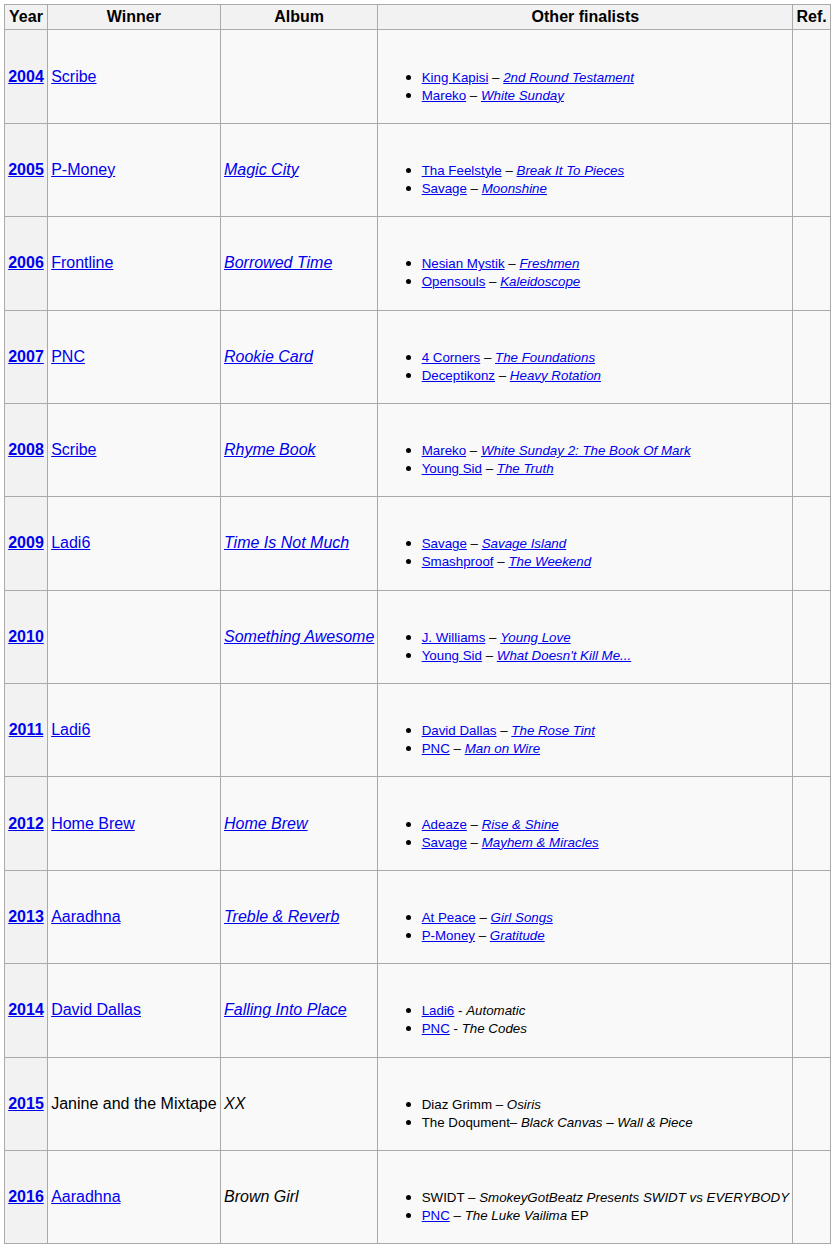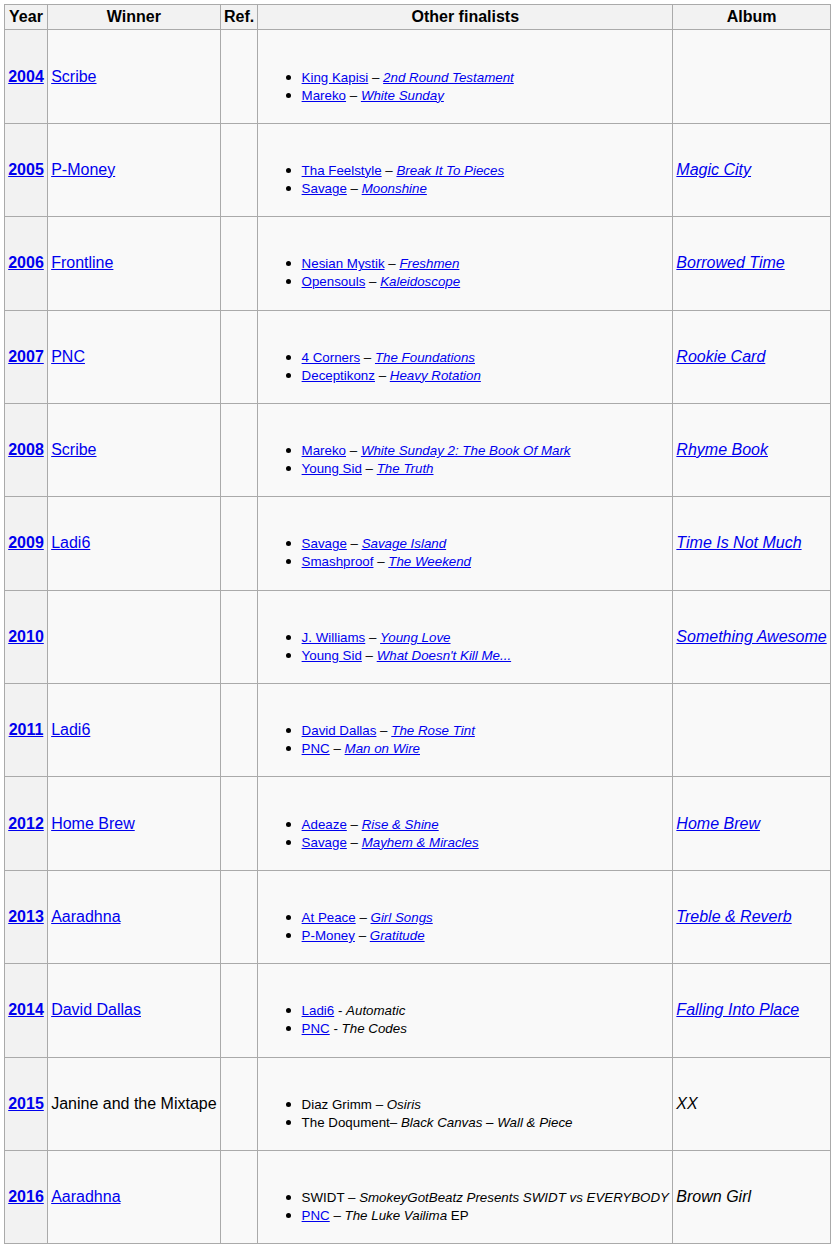columns swapped: Album <-> Ref.
